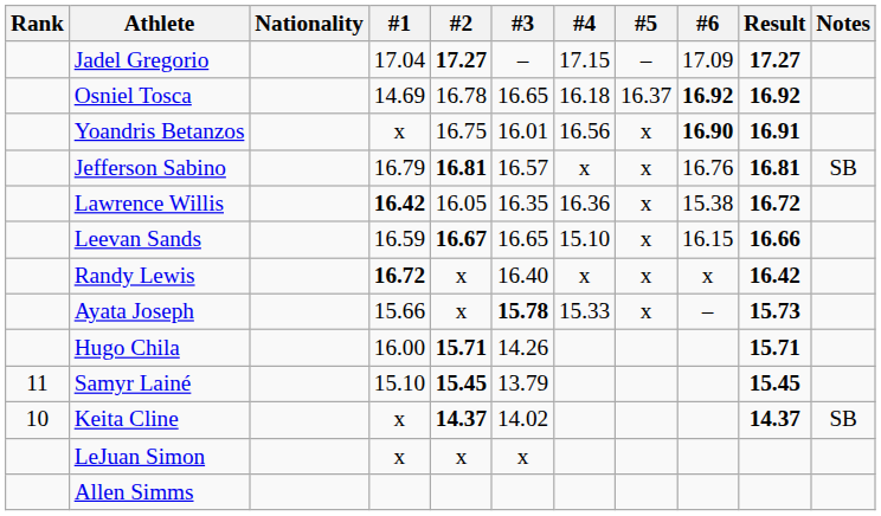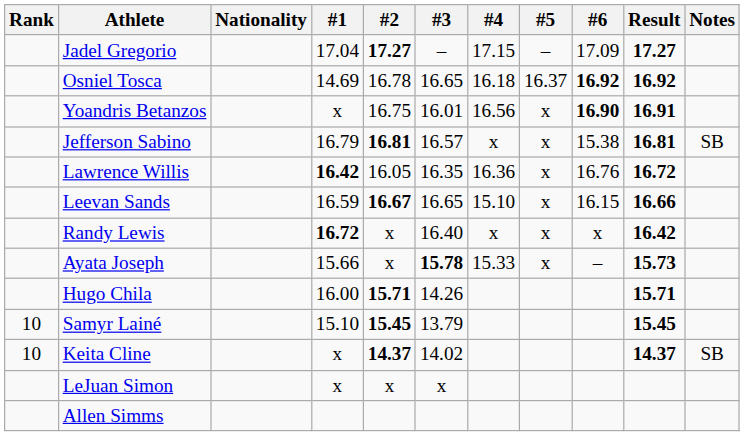Jefferson Sabino | #6: 16.76 -> 15.38
Lawrence Willis | #6: 15.38 -> 16.76
Samyr Lainé | Rank: 11 -> 10
